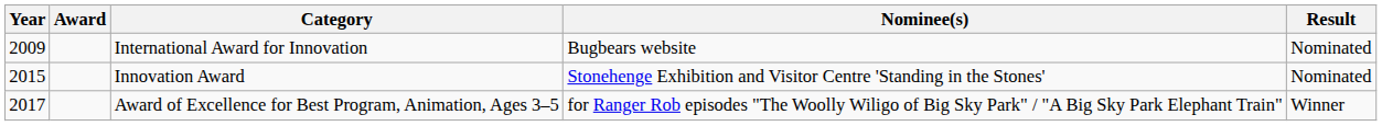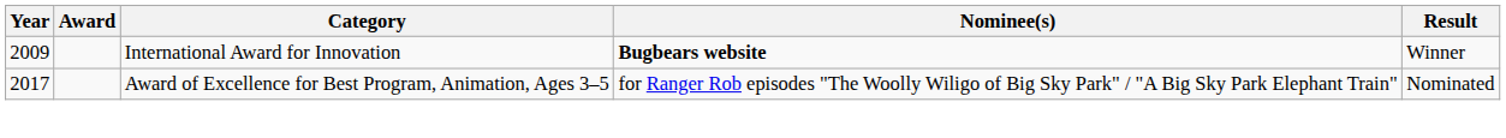International Award for Innovation | Nominee(s): normal -> bold
International Award for Innovation | Result: Nominated -> Winner
- row: 2015 | Innovation Award | Stonehenge Exhibition and Visitor Centre 'Standing in the Stones' | Nominated
Award of Excellence for Best Program, Animation, Ages 3–5 | Result: Winner -> Nominated
